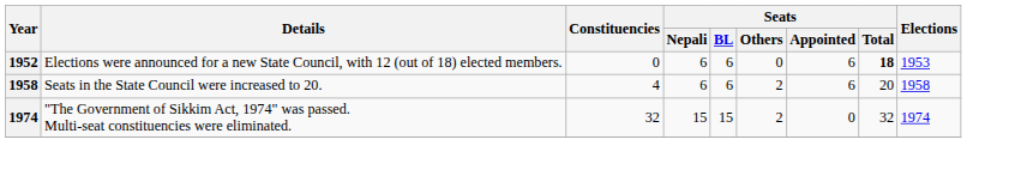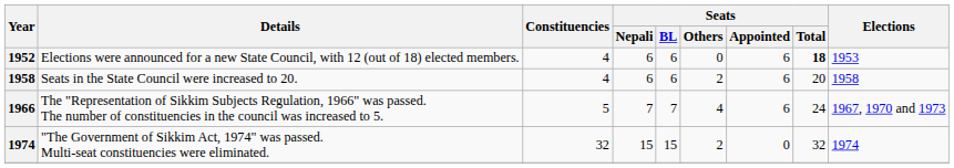1952 | Constituencies: 0 -> 4
+ row: 1966 | The "Representation of Sikkim Subjects Regulation, 1966" was passed. The number of constituencies in the council was increased to 5. | 5 | 7 | 7 | 4 | 6 | 24 | 1967, 1970 and 1973
